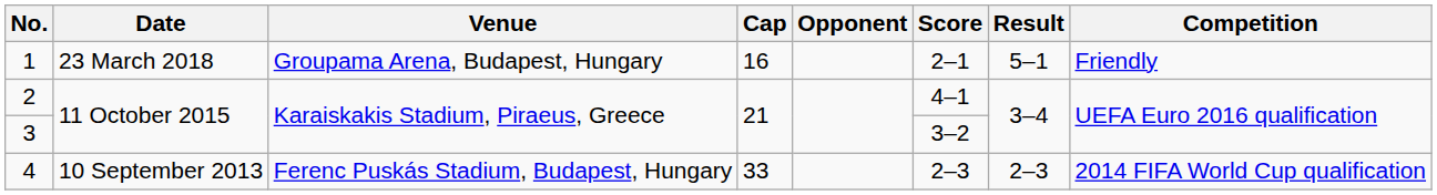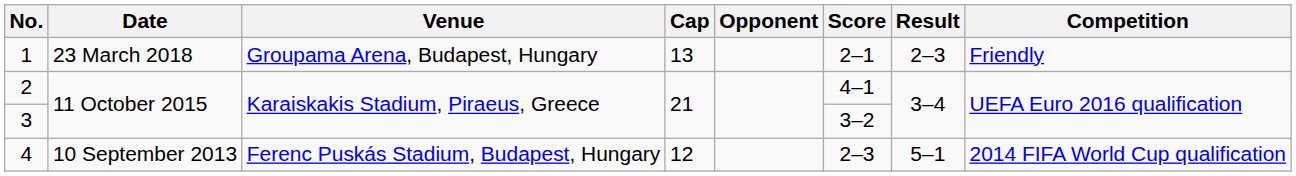1 | Cap: 16 -> 13
1 | Result: 5–1 -> 2–3
4 | Cap: 33 -> 12
4 | Result: 2–3 -> 5–1
